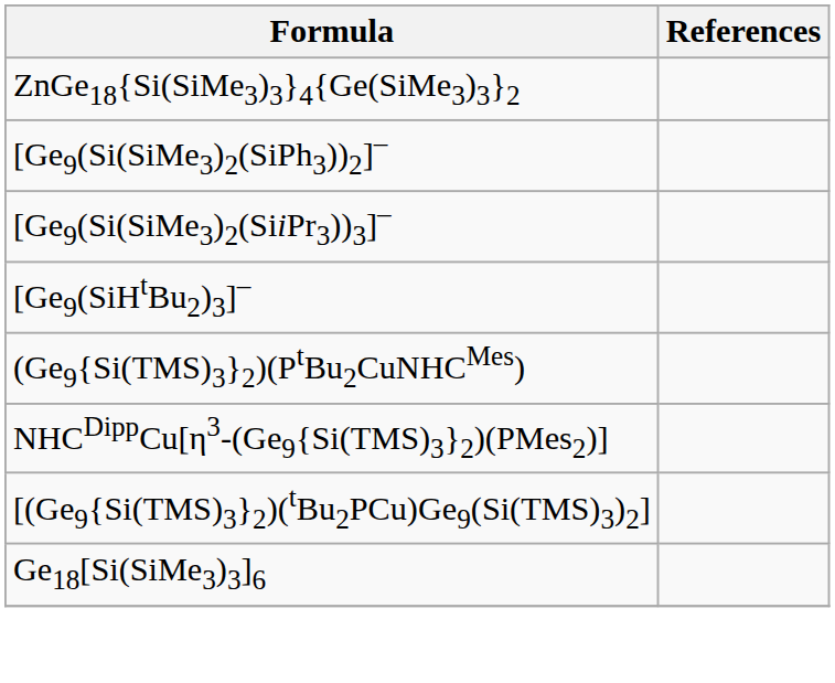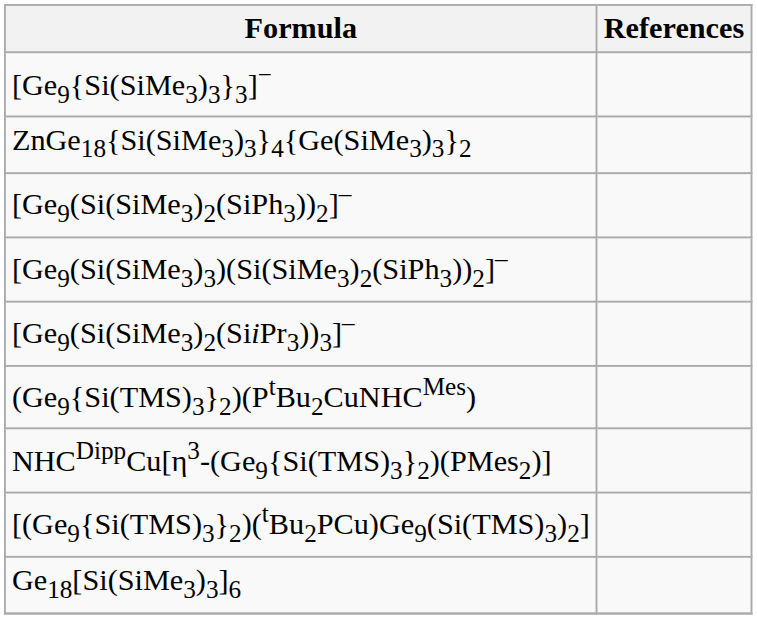+ row: [Ge9{Si(SiMe3)3}3]−
+ row: [Ge9(Si(SiMe3)3)(Si(SiMe3)2(SiPh3))2]–
- row: [Ge9(SiHtBu2)3]–
